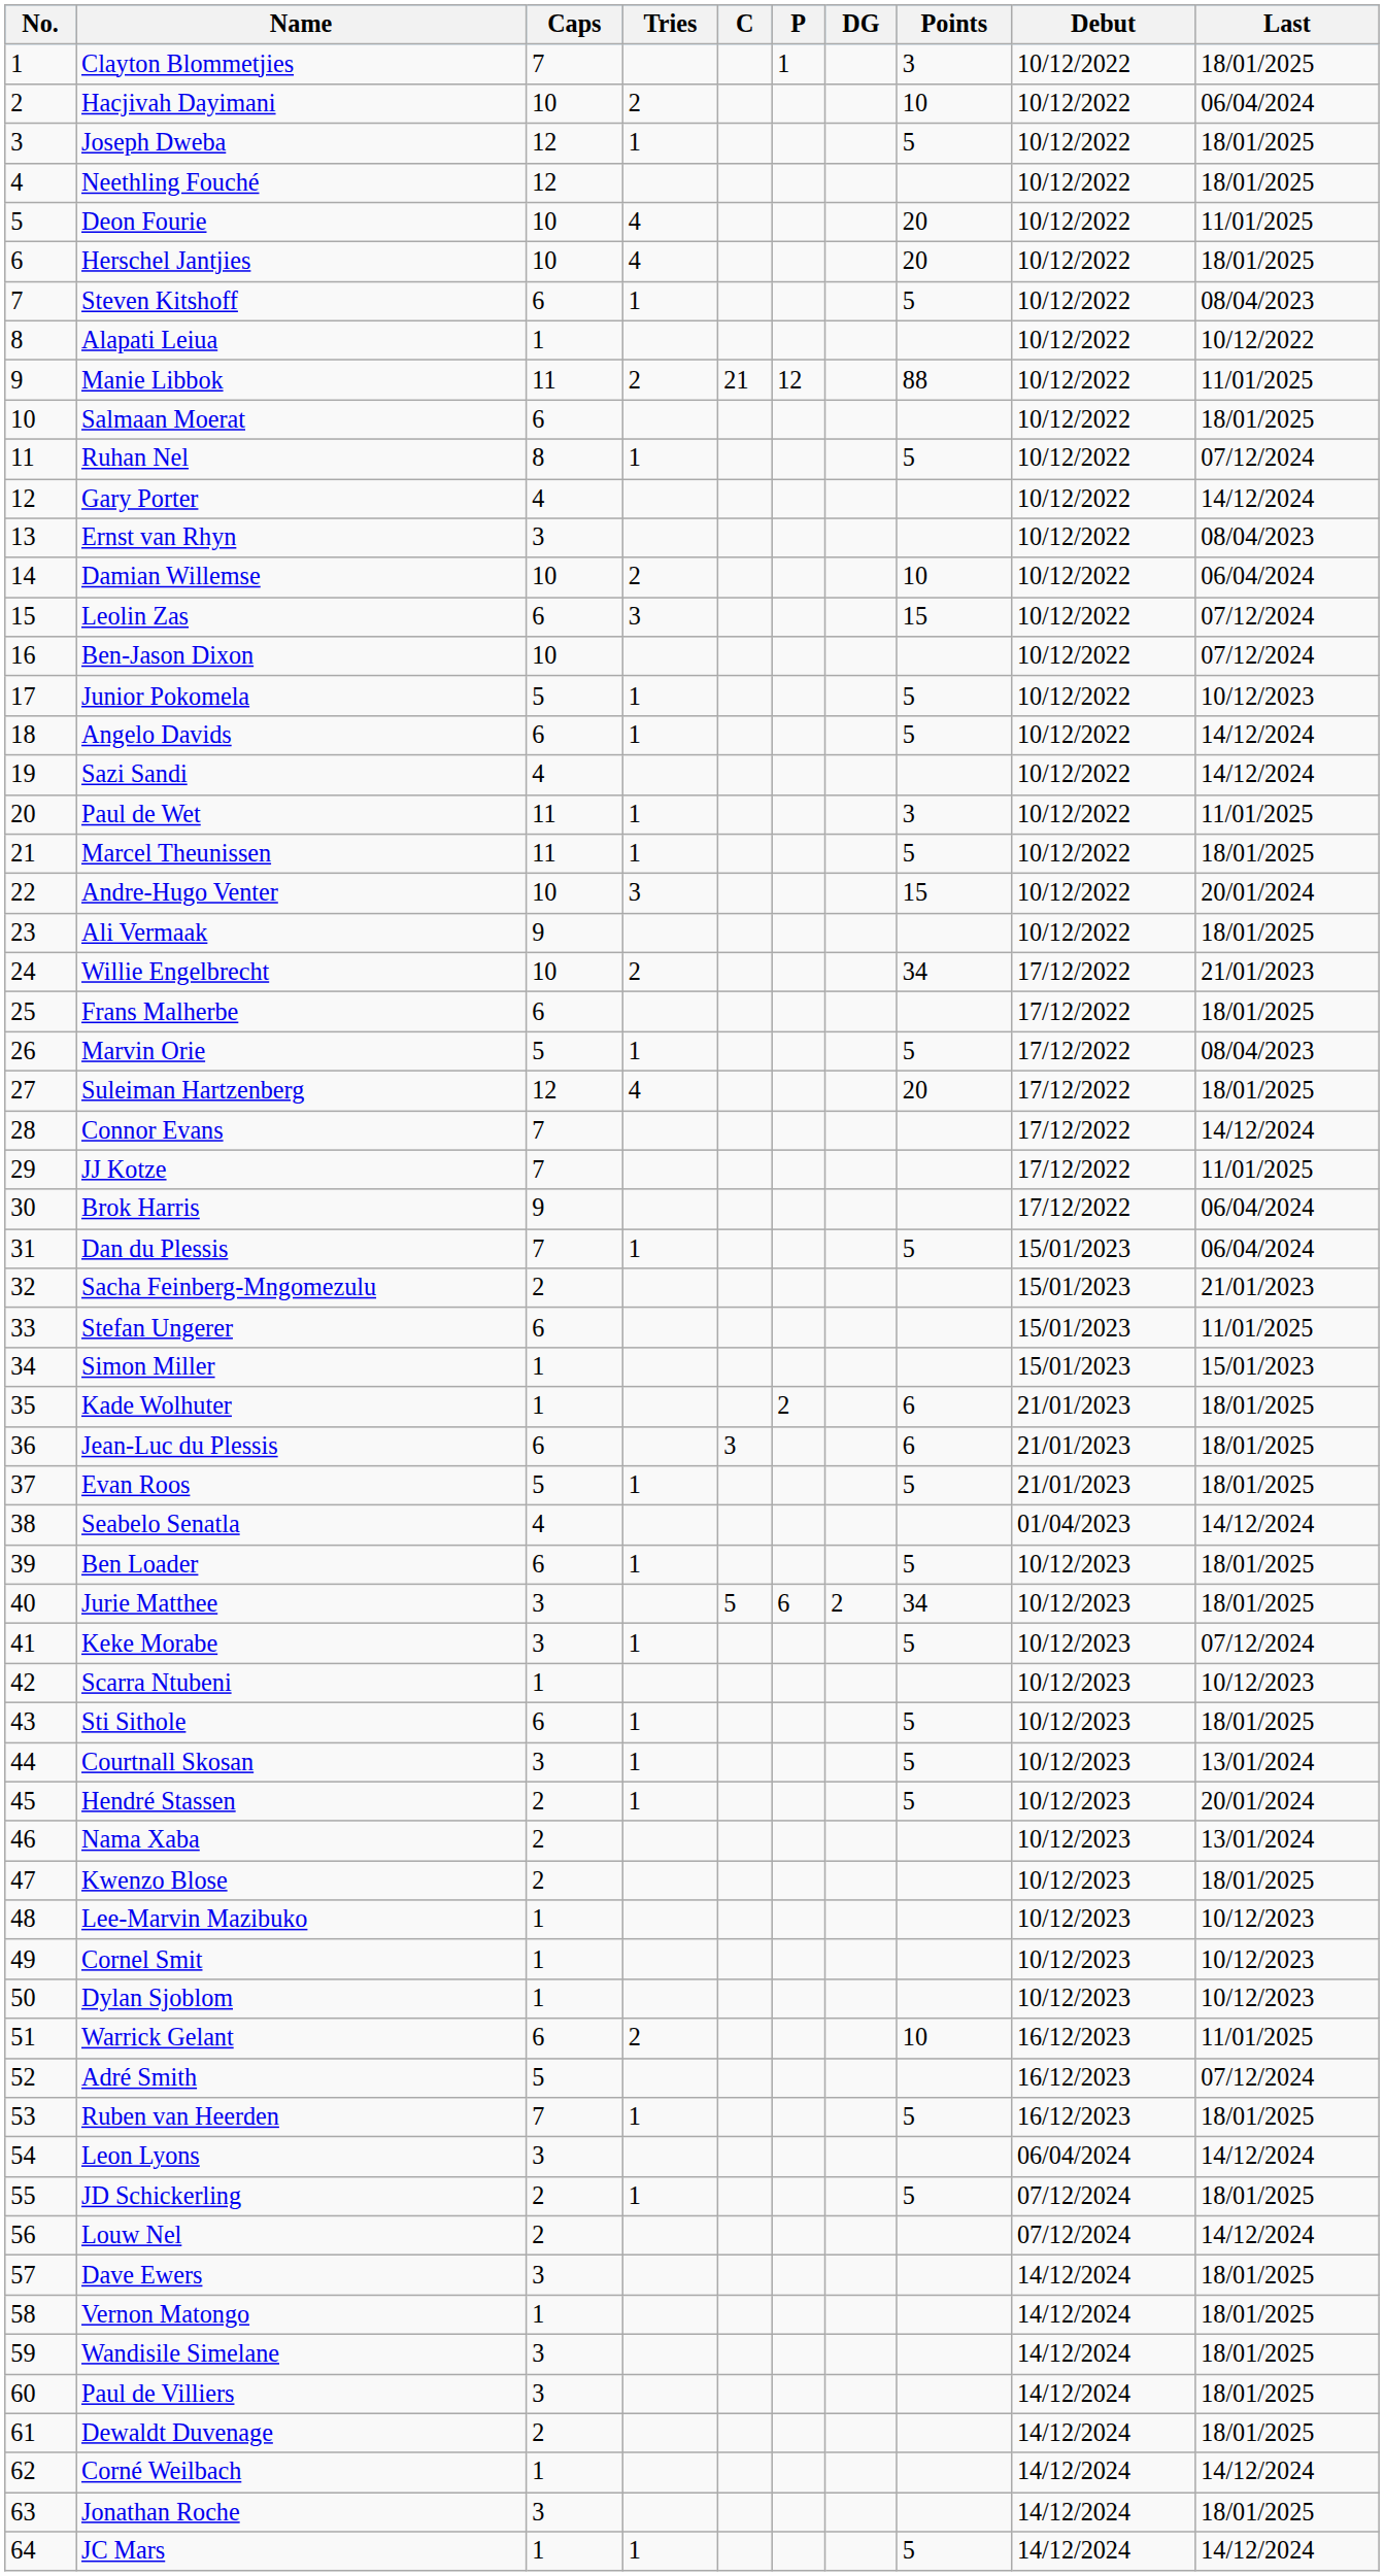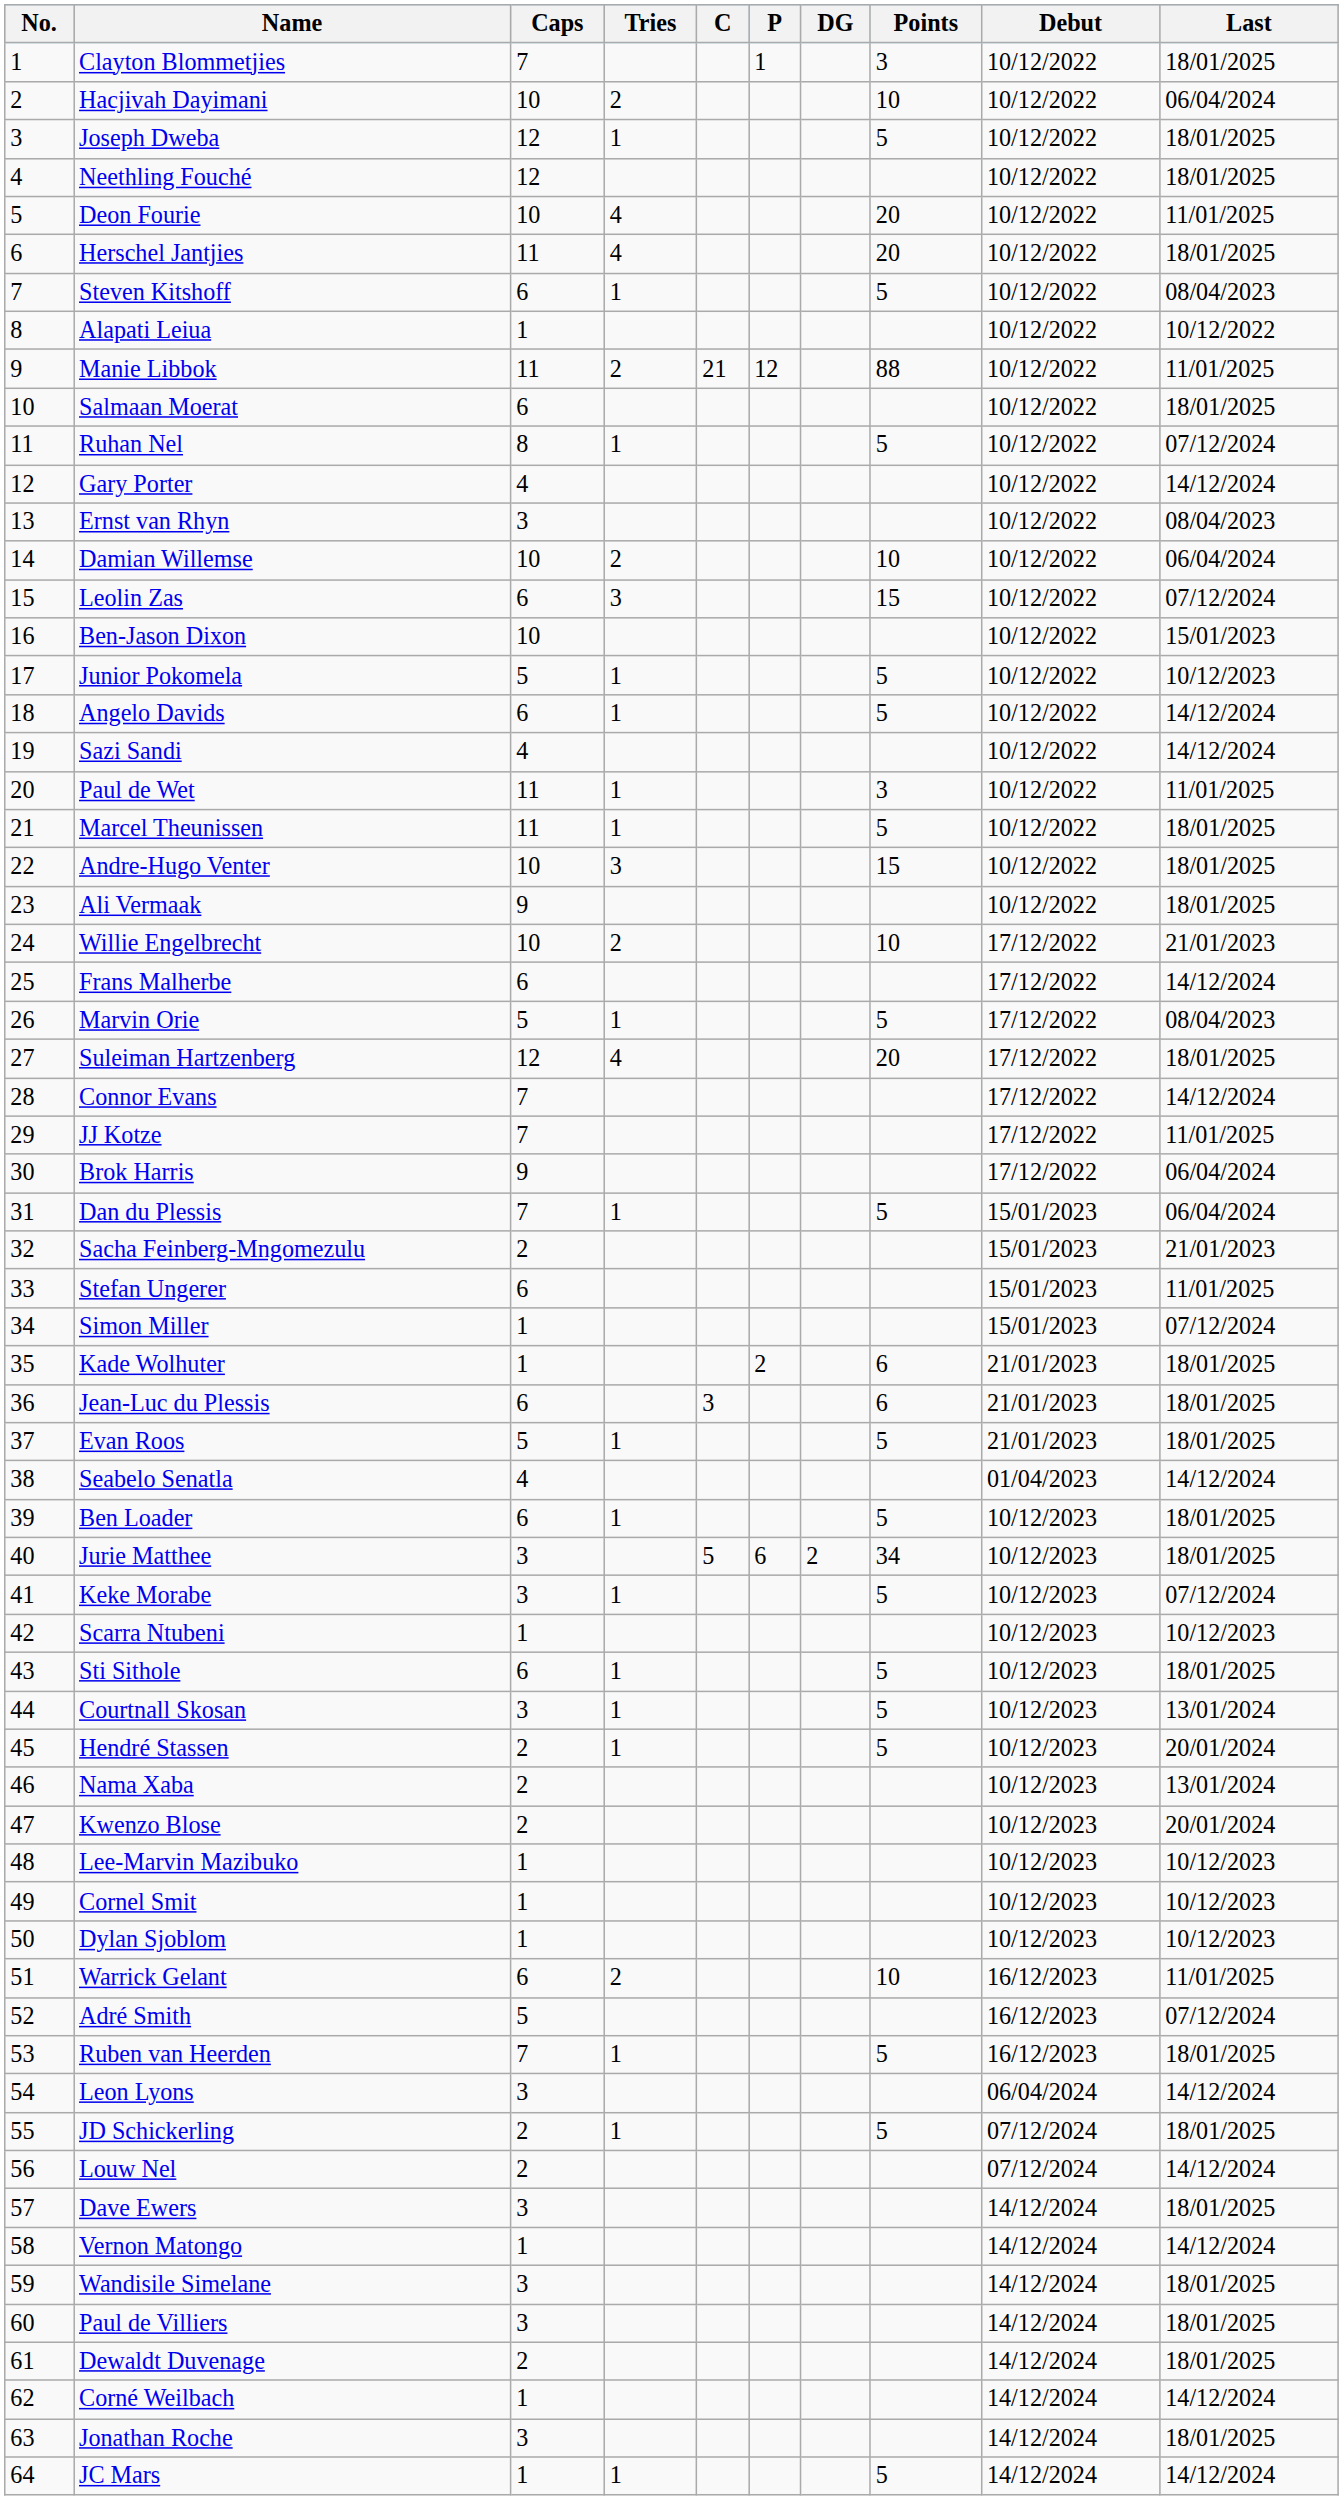Herschel Jantjies | Caps: 10 -> 11
Ben-Jason Dixon | Last: 07/12/2024 -> 15/01/2023
Andre-Hugo Venter | Last: 20/01/2024 -> 18/01/2025
Willie Engelbrecht | Points: 34 -> 10
Frans Malherbe | Last: 18/01/2025 -> 14/12/2024
Simon Miller | Last: 15/01/2023 -> 07/12/2024
Kwenzo Blose | Last: 18/01/2025 -> 20/01/2024
Vernon Matongo | Last: 18/01/2025 -> 14/12/2024
